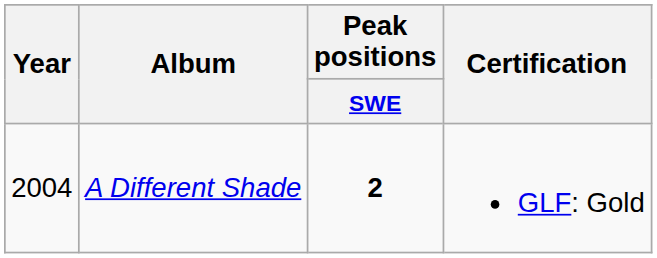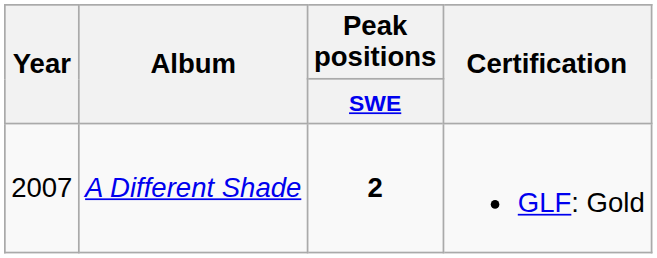A Different Shade | Year: 2004 -> 2007
